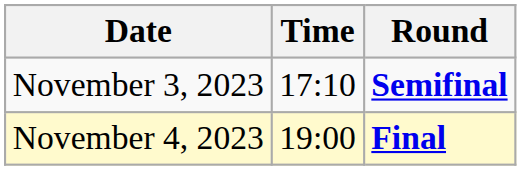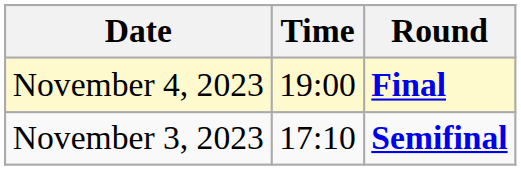rows swapped: November 3, 2023 <-> November 4, 2023
